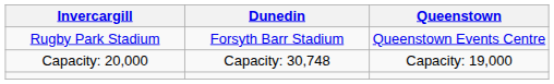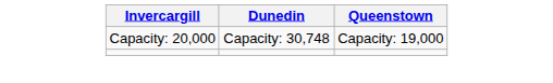- row: Rugby Park Stadium | Forsyth Barr Stadium | Queenstown Events Centre
